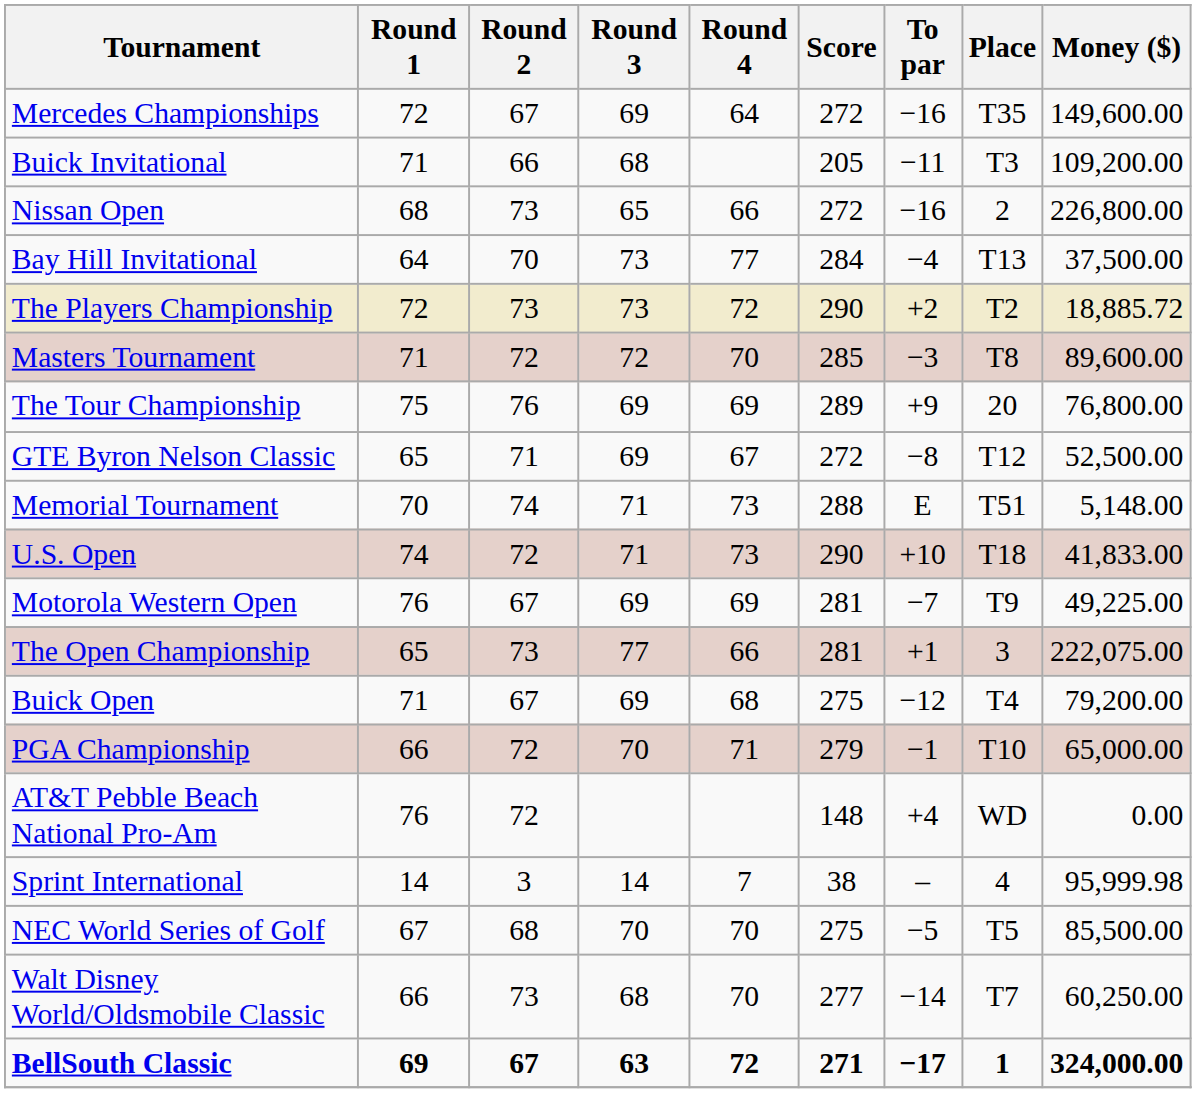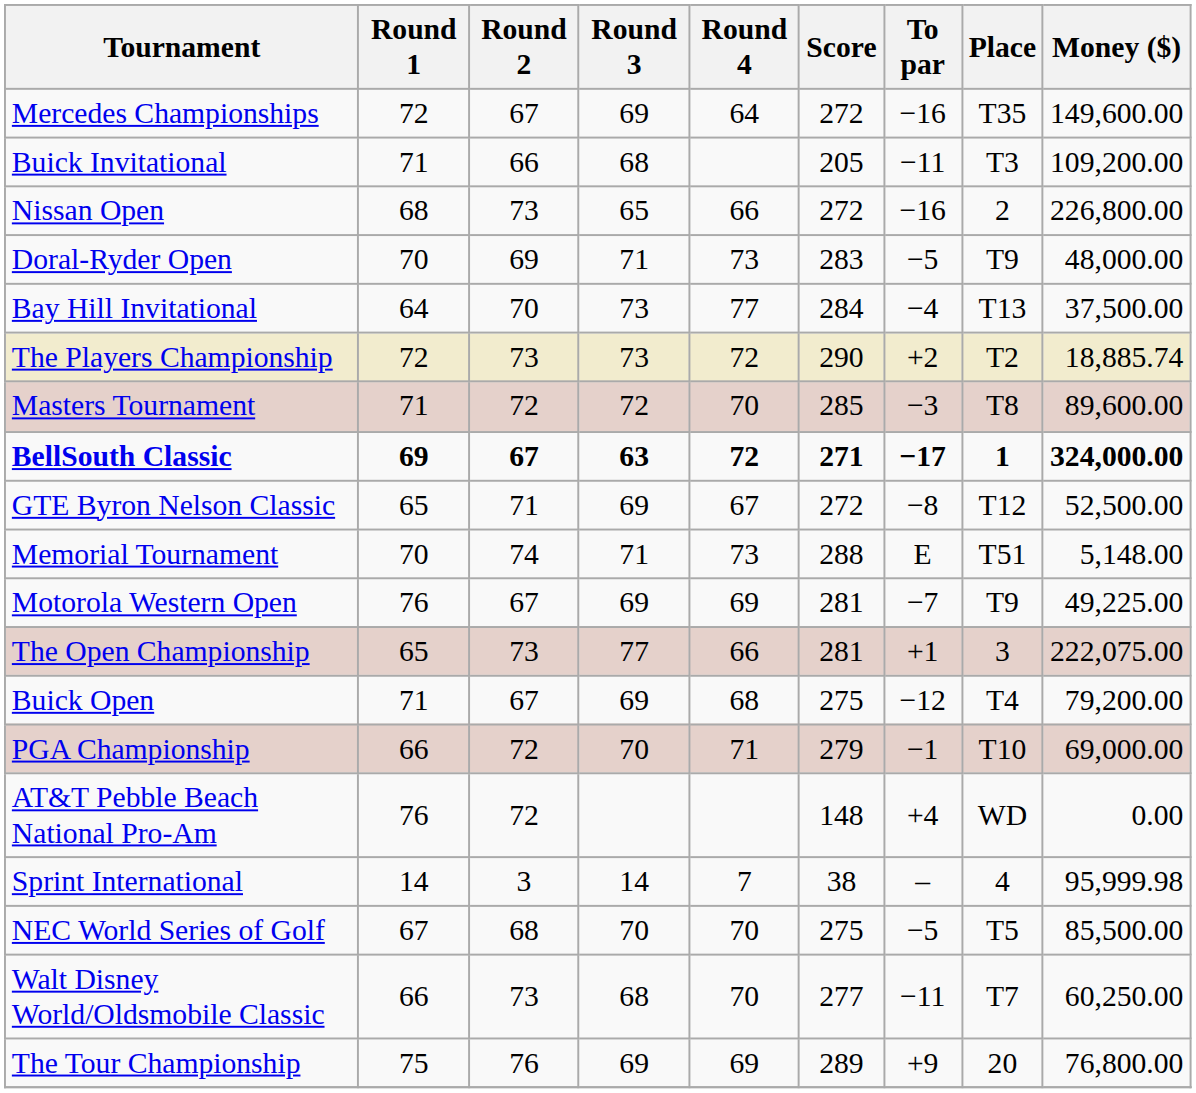+ row: Doral-Ryder Open | 70 | 69 | 71 | 73 | 283 | −5 | T9 | 48,000.00
The Players Championship | Money ($): 18,885.72 -> 18,885.74
rows swapped: BellSouth Classic <-> The Tour Championship
- row: U.S. Open | 74 | 72 | 71 | 73 | 290 | +10 | T18 | 41,833.00
PGA Championship | Money ($): 65,000.00 -> 69,000.00
Walt Disney World/Oldsmobile Classic | To par: −14 -> −11
